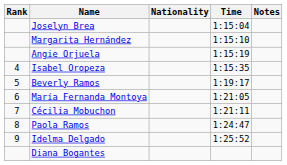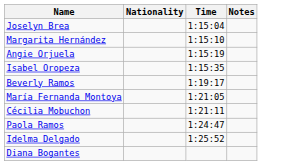- column: Rank | 4 | 5 | 6 | 7 | 8 | 9
